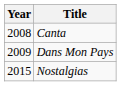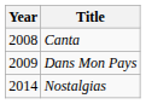Nostalgias | Year: 2015 -> 2014
